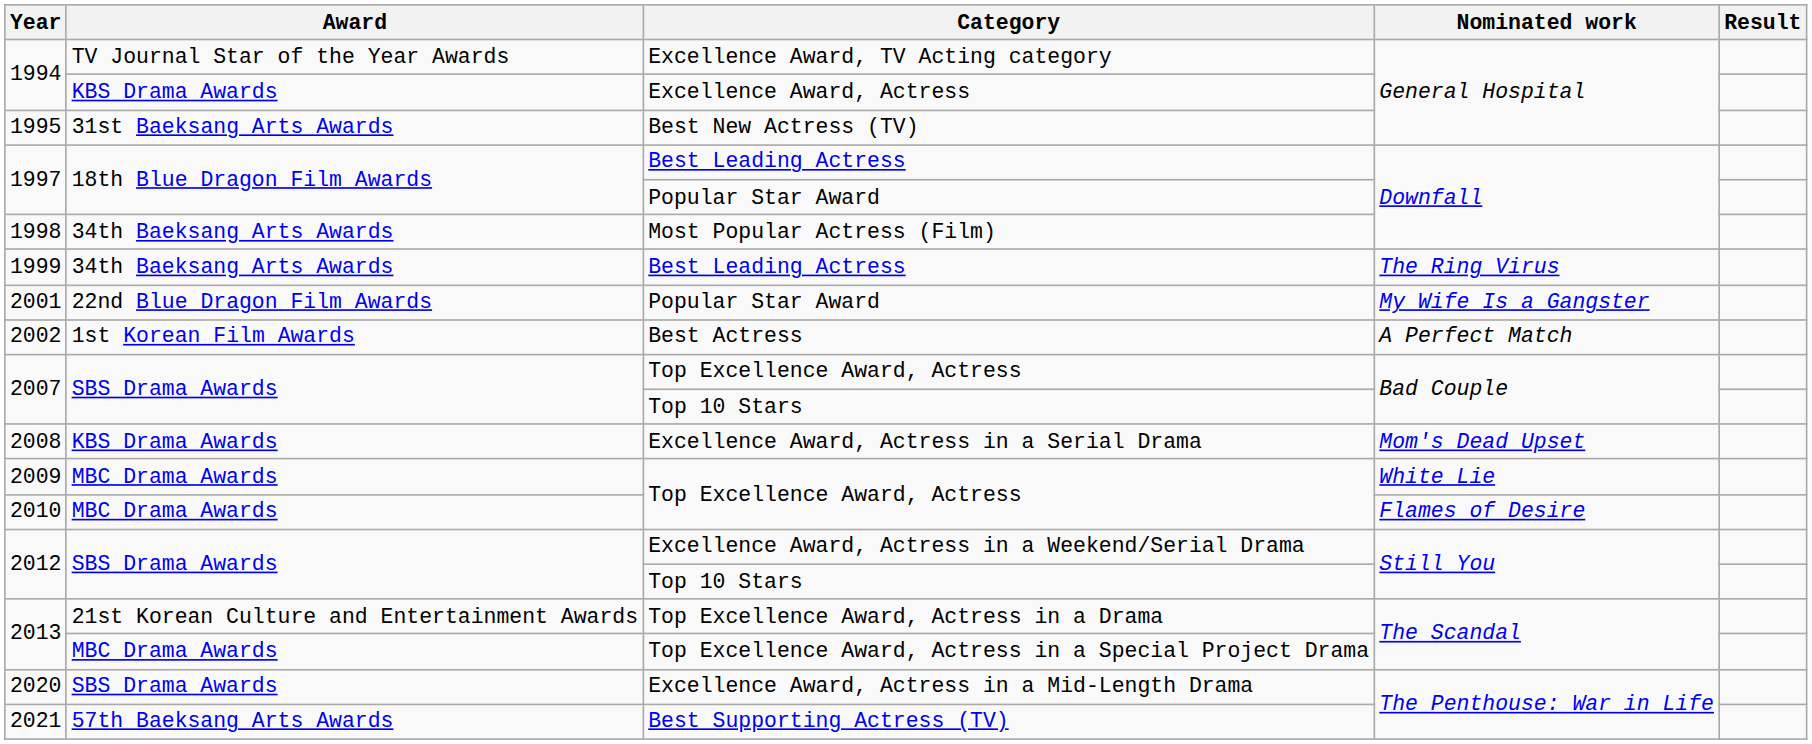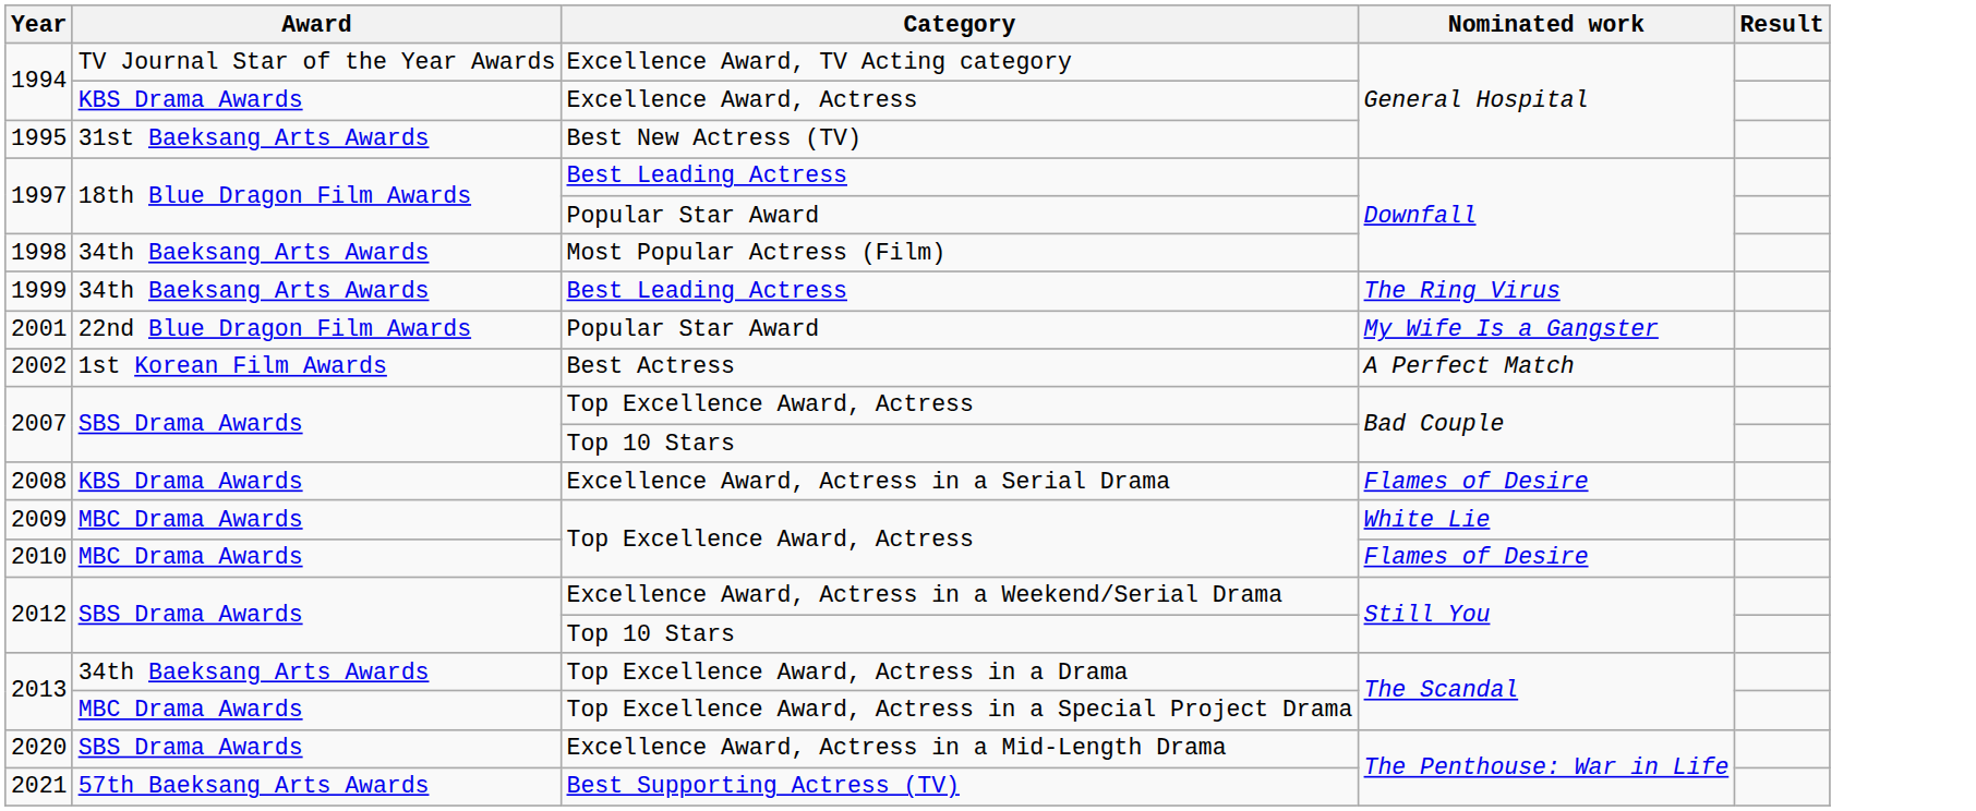2008 | Nominated work: Mom's Dead Upset -> Flames of Desire
2013 / Top Excellence Award, Actress in a Drama | Award: 21st Korean Culture and Entertainment Awards -> 34th Baeksang Arts Awards
